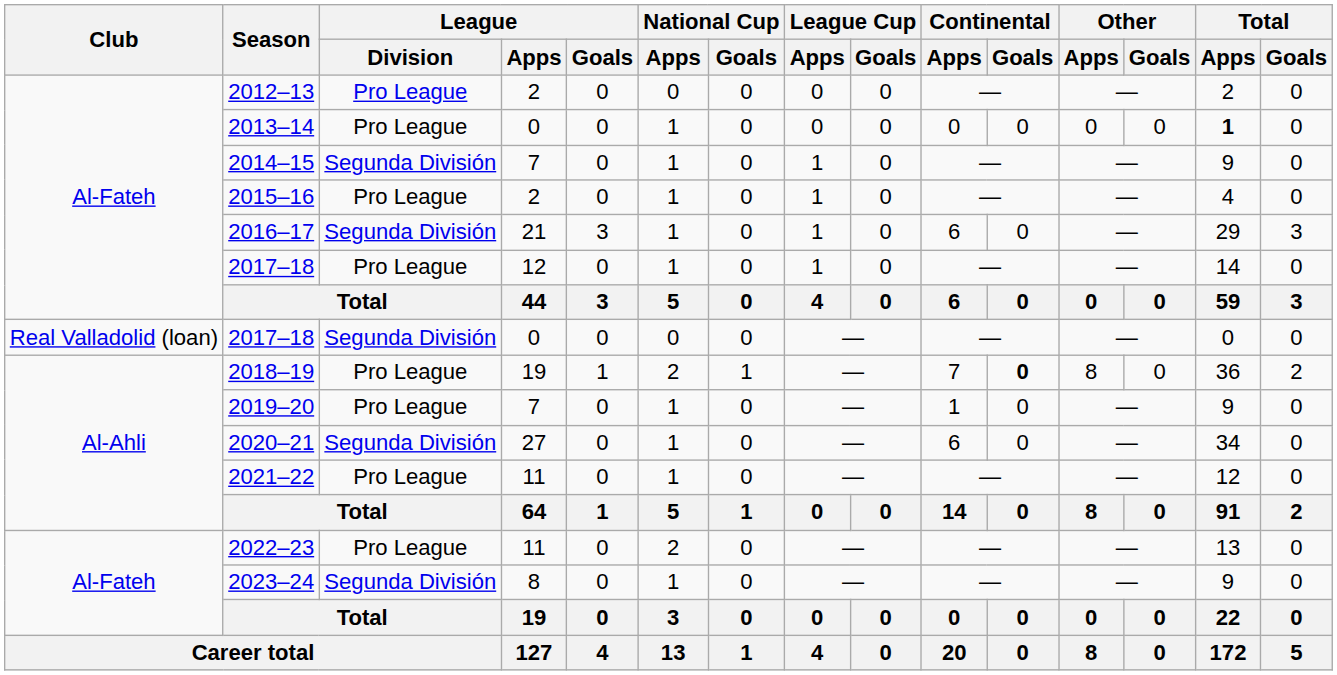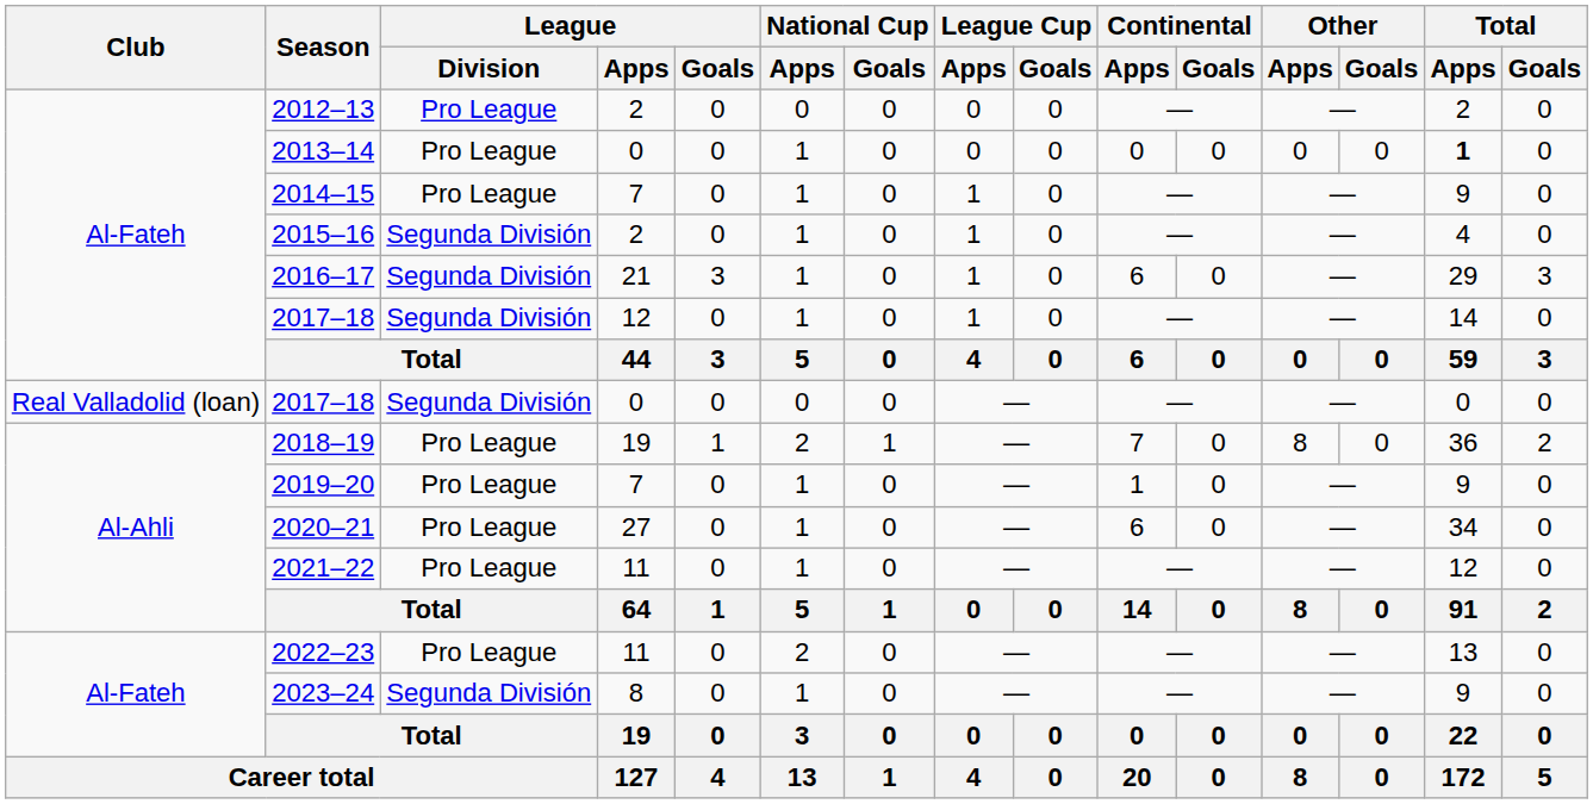2014–15 | League / Division: Segunda División -> Pro League
2015–16 | League / Division: Pro League -> Segunda División
2017–18 / 12 | League / Division: Pro League -> Segunda División
2018–19 | Continental / Goals: bold -> normal
2020–21 | League / Division: Segunda División -> Pro League
